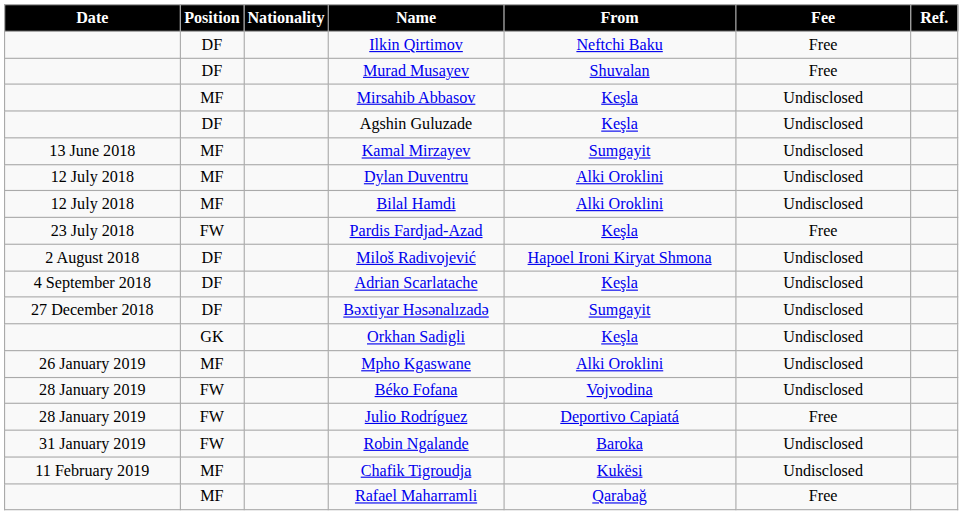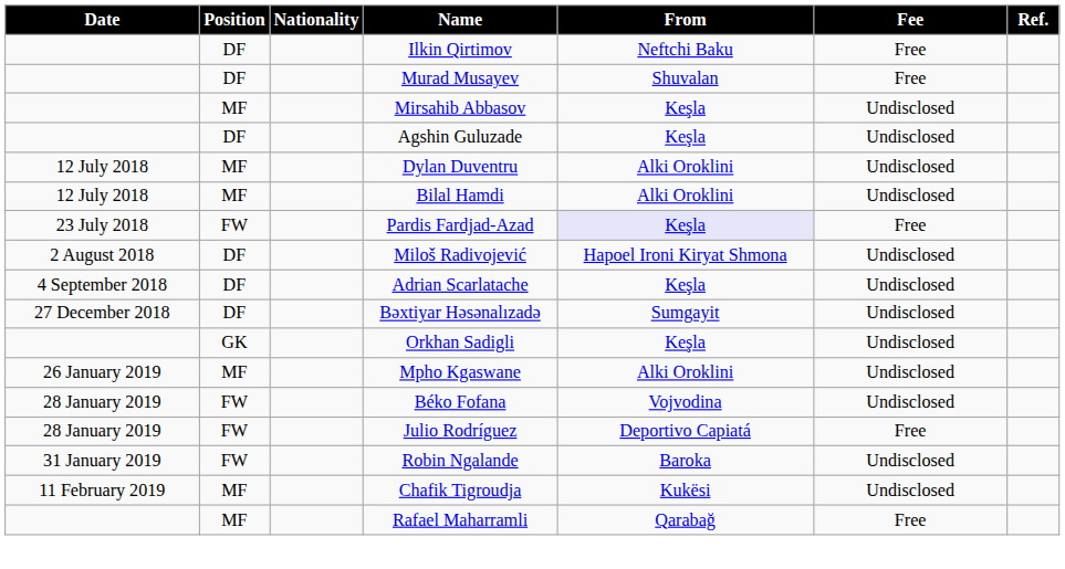- row: 13 June 2018 | MF | Kamal Mirzayev | Sumgayit | Undisclosed
Pardis Fardjad-Azad | From: no background -> lavender background
